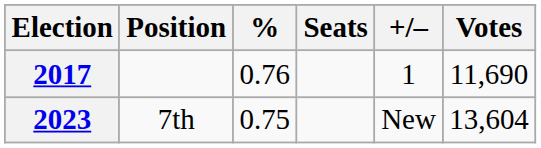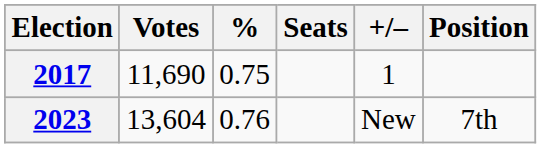columns swapped: Votes <-> Position
2017 | %: 0.76 -> 0.75
2023 | %: 0.75 -> 0.76
